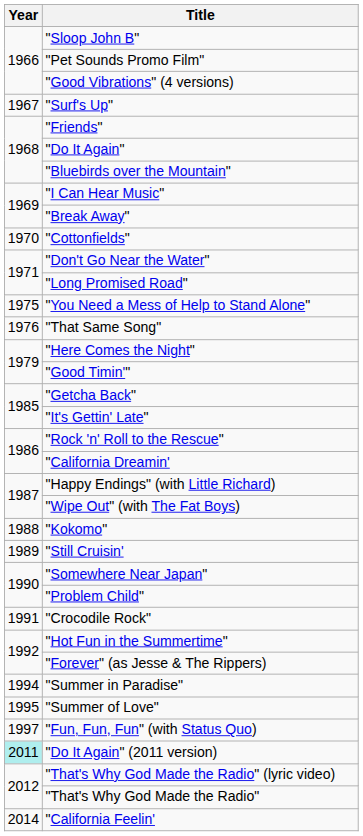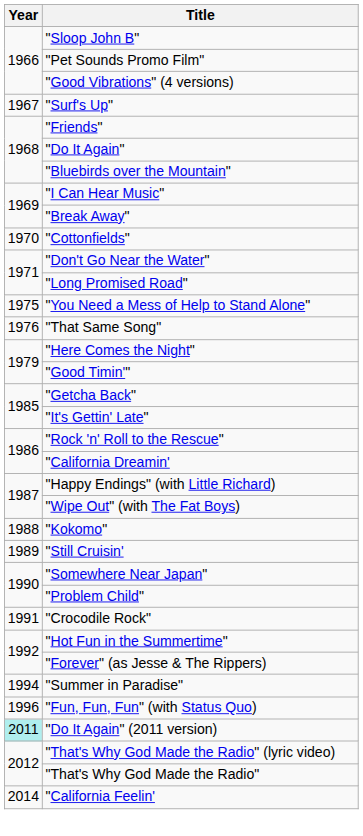- row: 1995 | "Summer of Love"
"Fun, Fun, Fun" (with Status Quo) | Year: 1997 -> 1996
